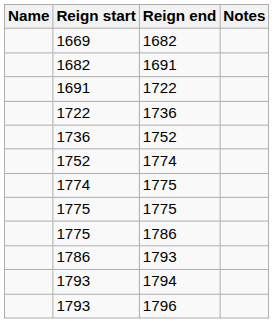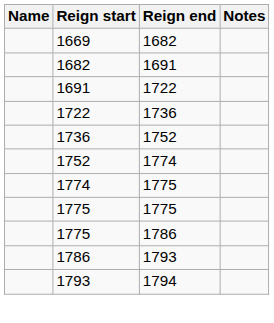- row: 1793 | 1796
